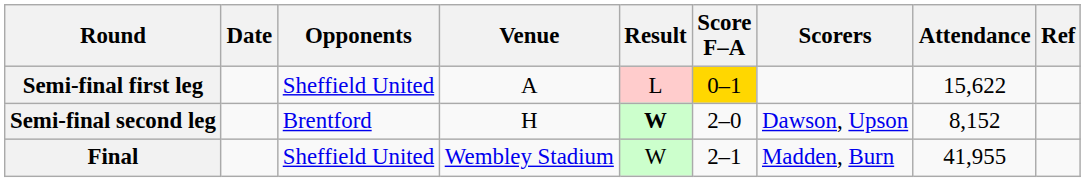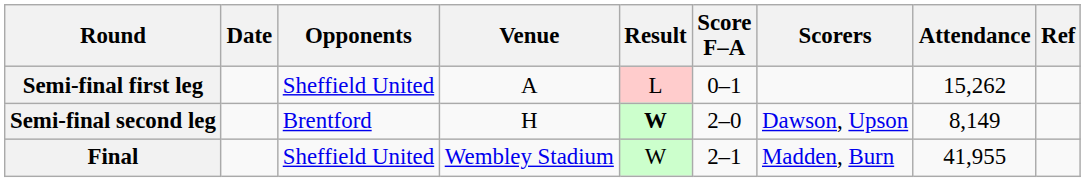Semi-final first leg | Score F–A: gold background -> no background
Semi-final first leg | Attendance: 15,622 -> 15,262
Semi-final second leg | Attendance: 8,152 -> 8,149
